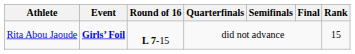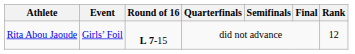Rita Abou Jaoude | Event: bold -> normal
Rita Abou Jaoude | Rank: 15 -> 12
